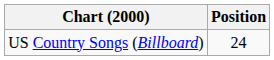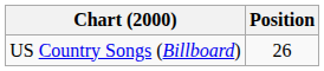US Country Songs (Billboard) | Position: 24 -> 26
